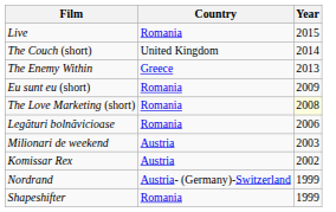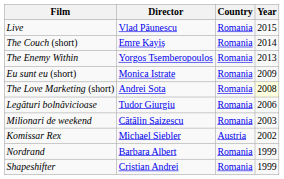+ column: Director | Vlad Păunescu | Emre Kayiș | Yorgos Tsemberopoulos | Monica Istrate | Andrei Sota | Tudor Giurgiu | Cătălin Saizescu | Michael Siebler | Barbara Albert | Cristian Andrei
The Couch (short) | Country: United Kingdom -> Romania
The Enemy Within | Country: Greece -> Romania
Milionari de weekend | Country: Austria -> Romania
Nordrand | Country: Austria- (Germany)-Switzerland -> Romania
